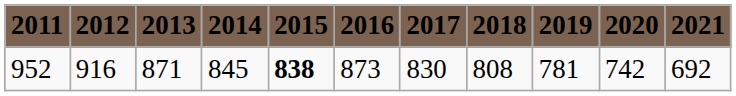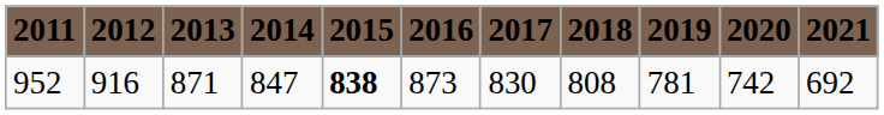952 | 2014: 845 -> 847
